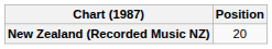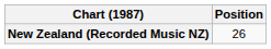New Zealand (Recorded Music NZ) | Position: 20 -> 26
